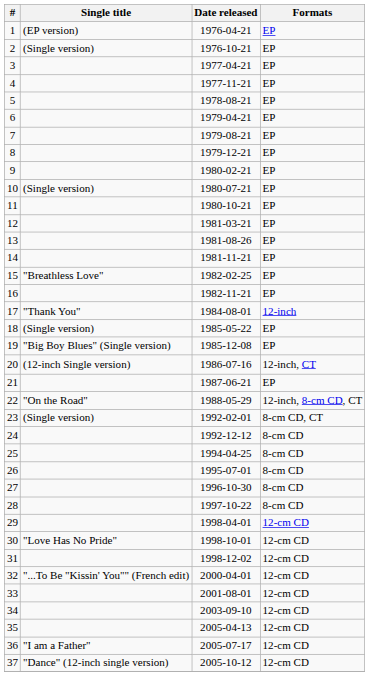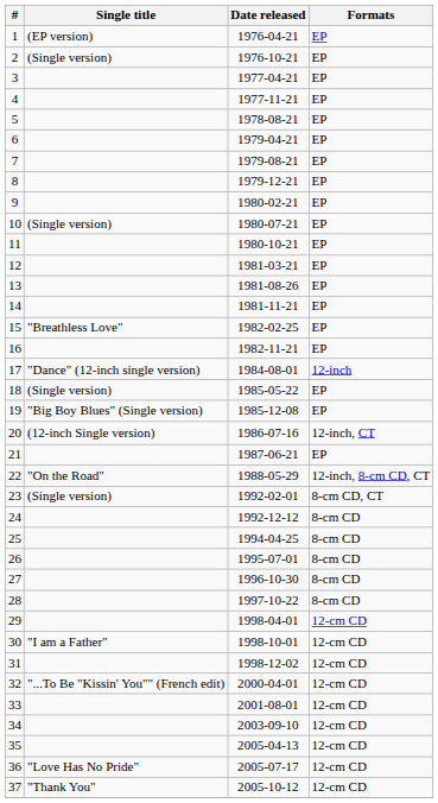17 | Single title: "Thank You" -> "Dance" (12-inch single version)
30 | Single title: "Love Has No Pride" -> "I am a Father"
36 | Single title: "I am a Father" -> "Love Has No Pride"
37 | Single title: "Dance" (12-inch single version) -> "Thank You"
